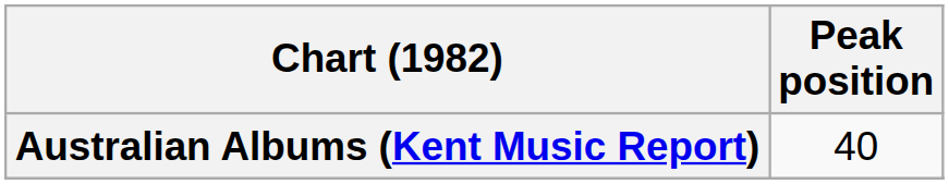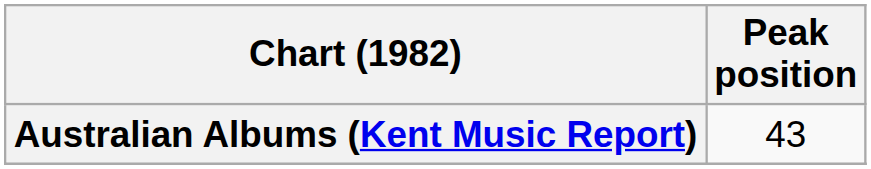Australian Albums (Kent Music Report) | Peak position: 40 -> 43
